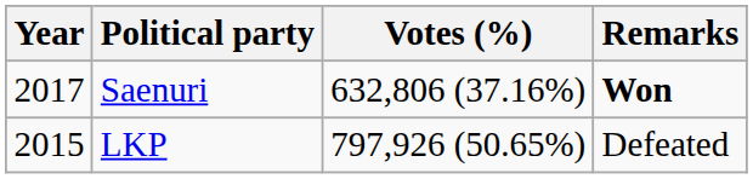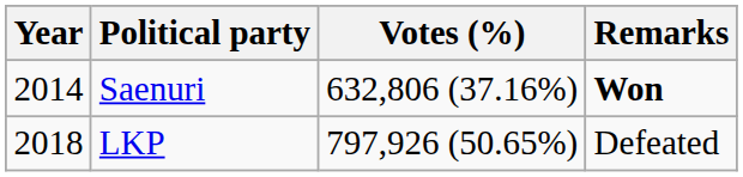Saenuri | Year: 2017 -> 2014
LKP | Year: 2015 -> 2018
